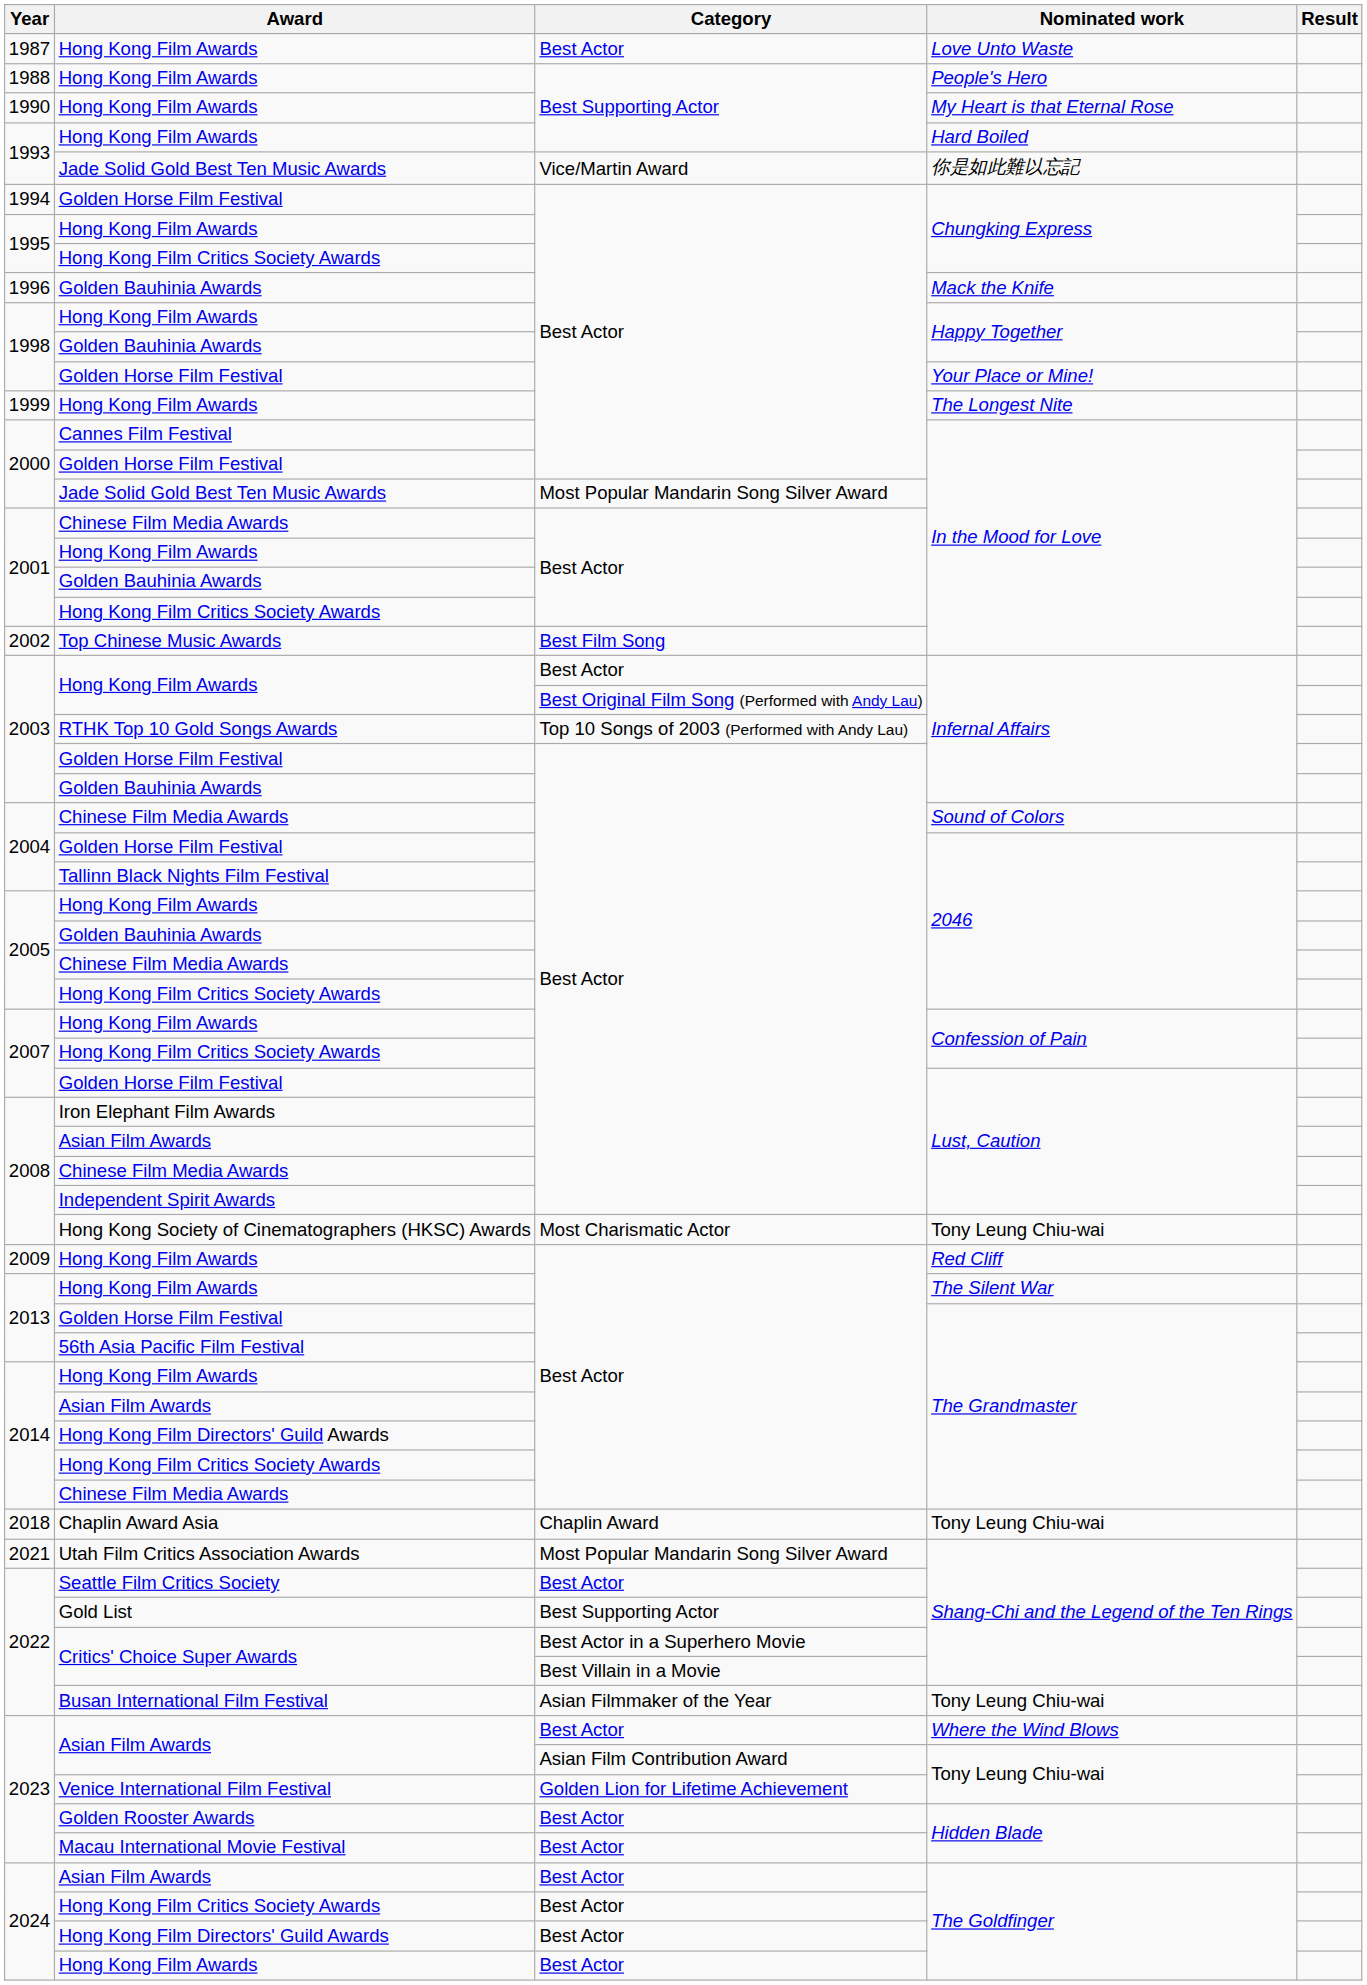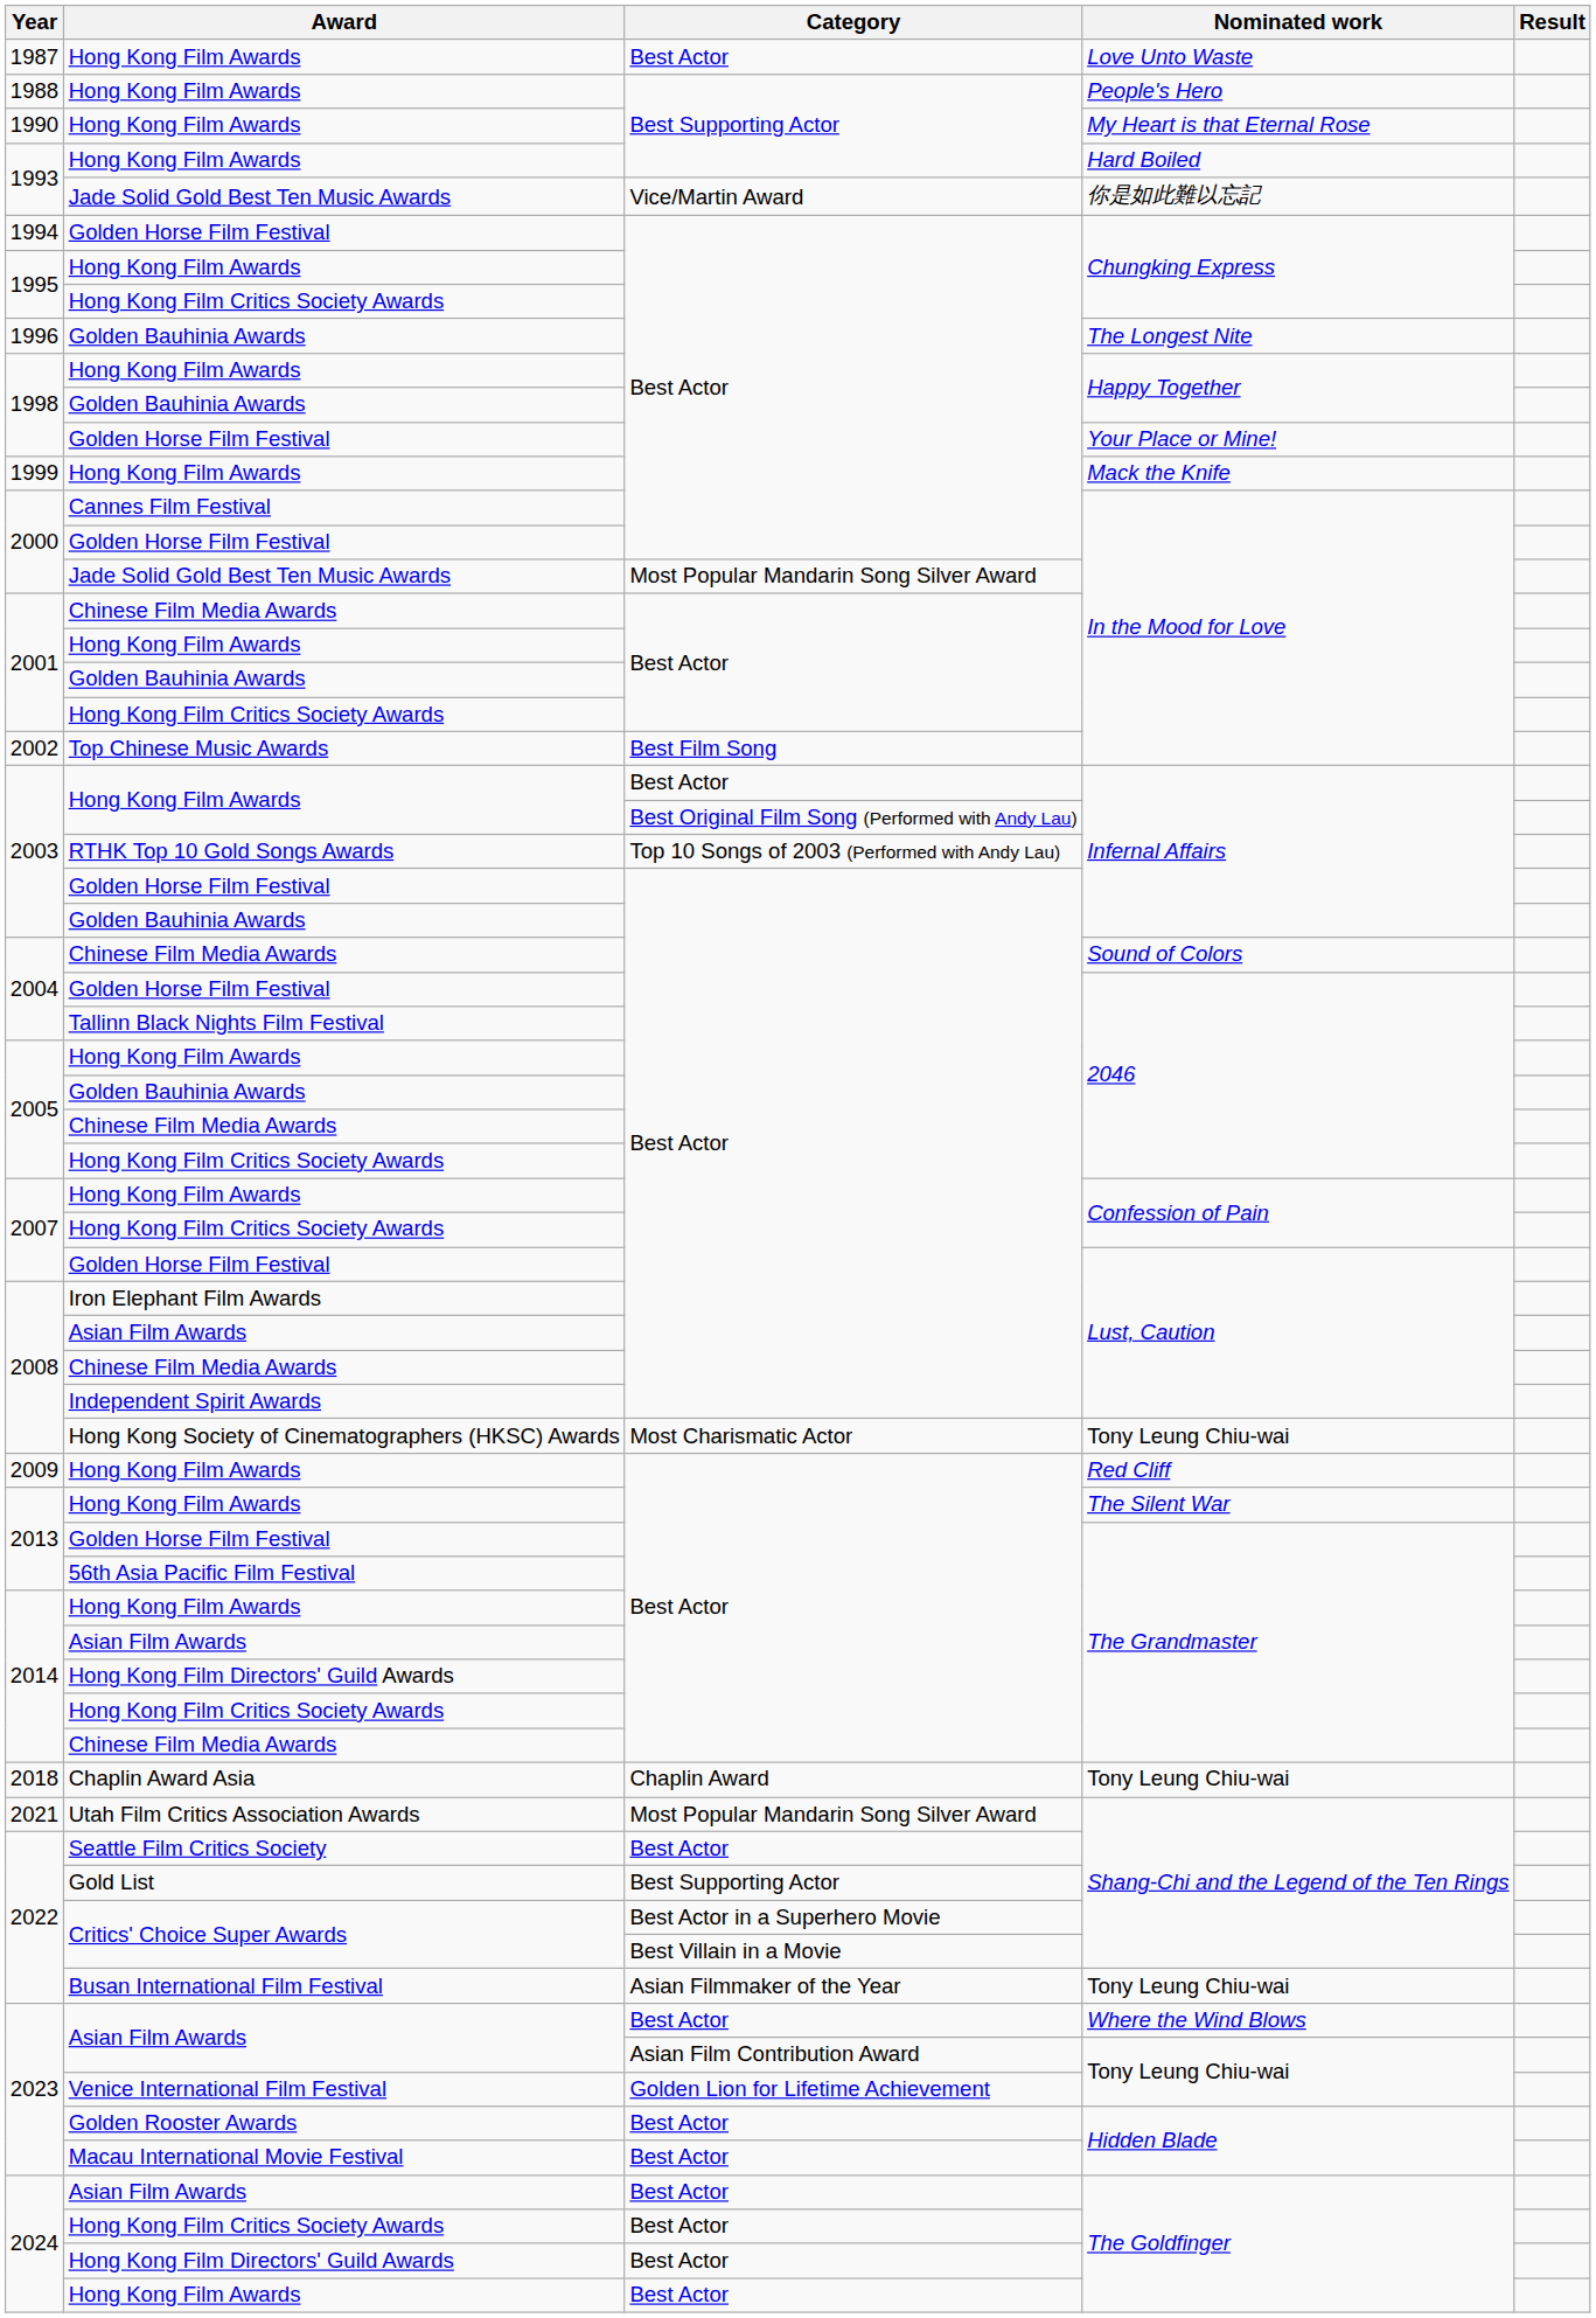1996 | Nominated work: Mack the Knife -> The Longest Nite
1999 | Nominated work: The Longest Nite -> Mack the Knife
